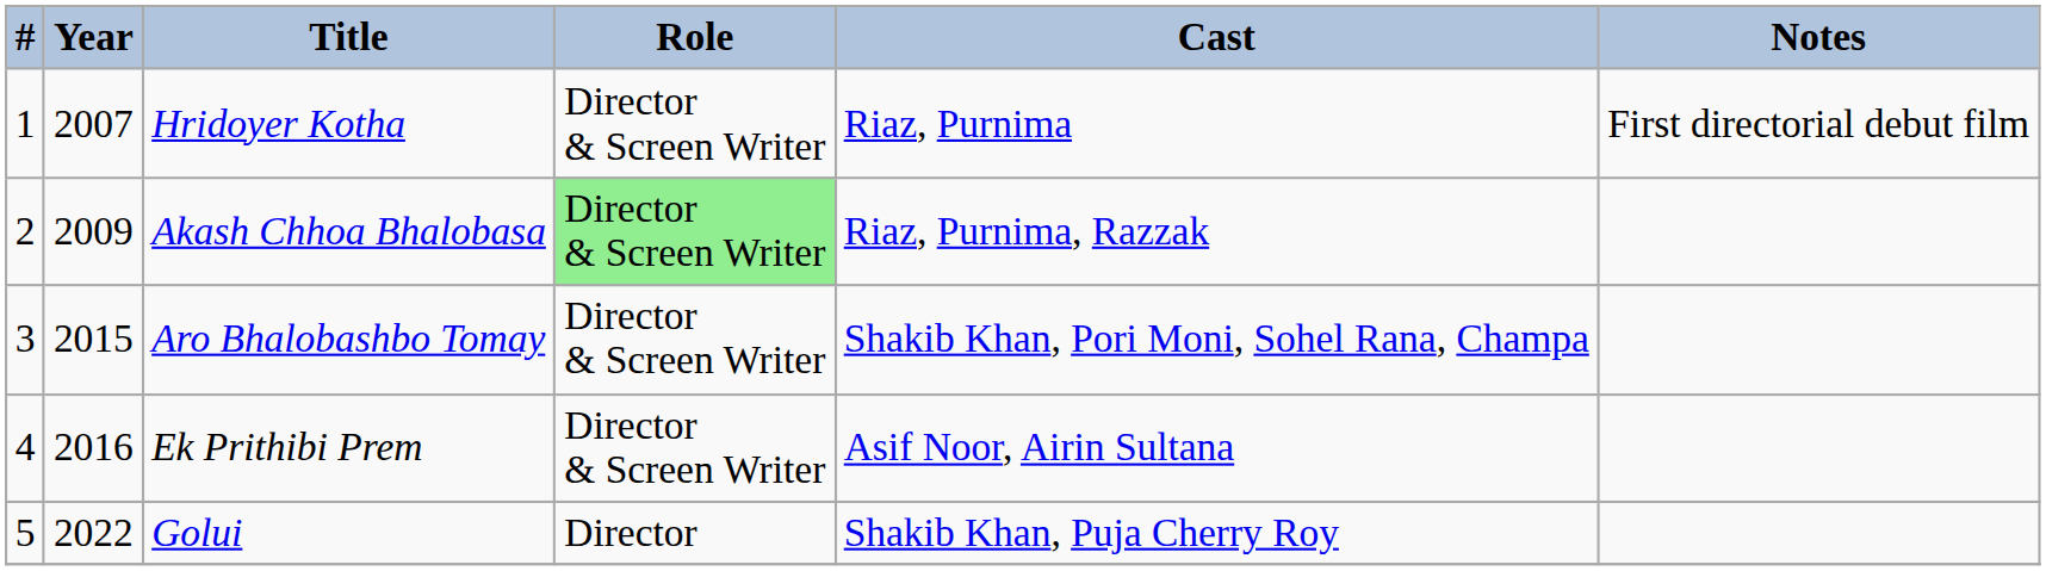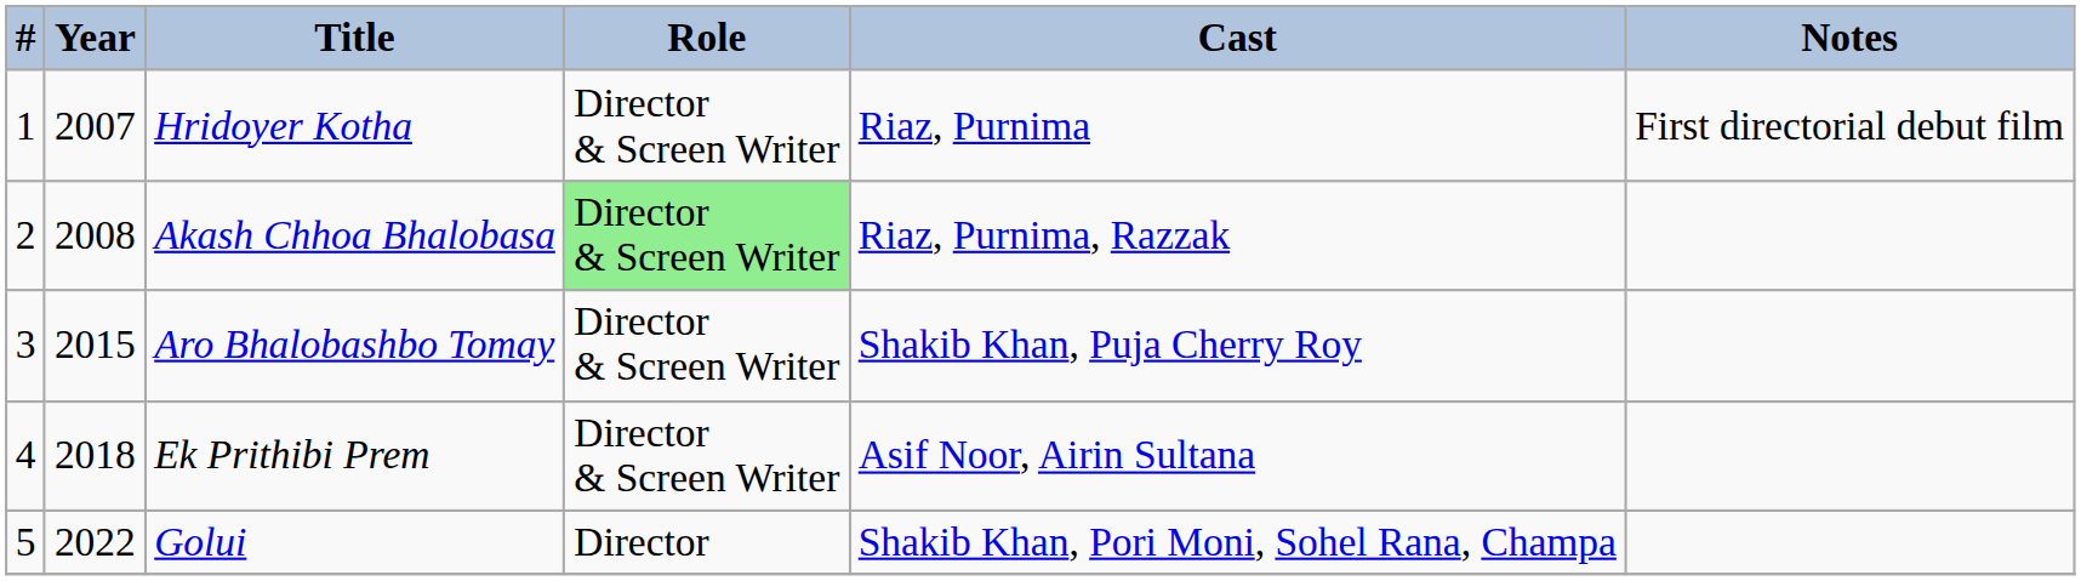Akash Chhoa Bhalobasa | Year: 2009 -> 2008
Aro Bhalobashbo Tomay | Cast: Shakib Khan, Pori Moni, Sohel Rana, Champa -> Shakib Khan, Puja Cherry Roy
Ek Prithibi Prem | Year: 2016 -> 2018
Golui | Cast: Shakib Khan, Puja Cherry Roy -> Shakib Khan, Pori Moni, Sohel Rana, Champa
